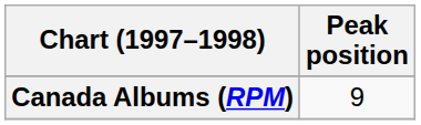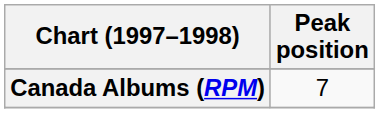Canada Albums (RPM) | Peak position: 9 -> 7
